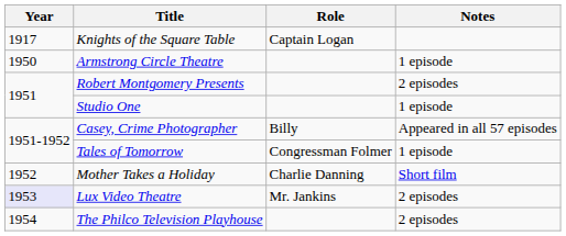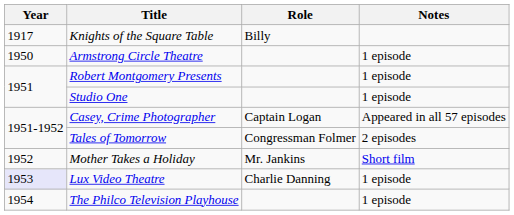Knights of the Square Table | Role: Captain Logan -> Billy
Robert Montgomery Presents | Notes: 2 episodes -> 1 episode
Casey, Crime Photographer | Role: Billy -> Captain Logan
Tales of Tomorrow | Notes: 1 episode -> 2 episodes
Mother Takes a Holiday | Role: Charlie Danning -> Mr. Jankins
Lux Video Theatre | Role: Mr. Jankins -> Charlie Danning
Lux Video Theatre | Notes: 2 episodes -> 1 episode
The Philco Television Playhouse | Notes: 2 episodes -> 1 episode
